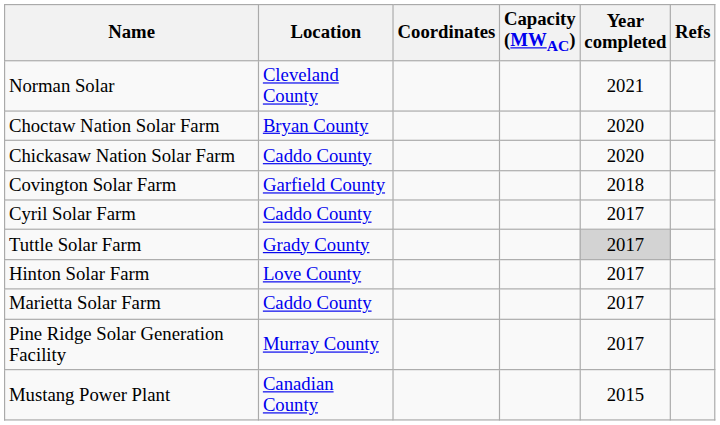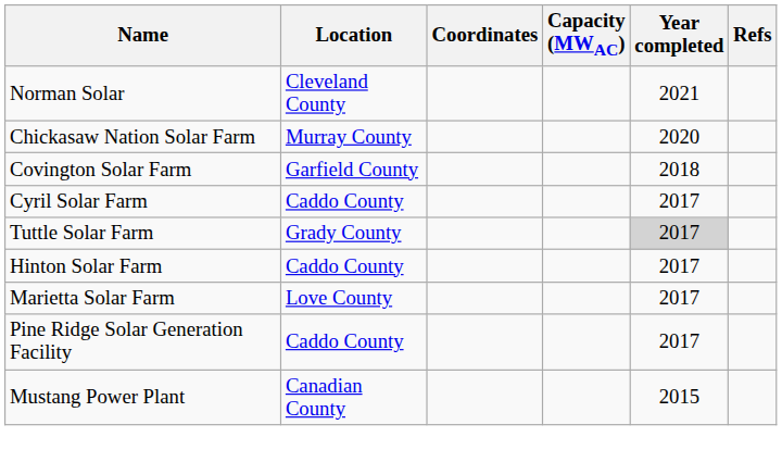- row: Choctaw Nation Solar Farm | Bryan County | 2020
Chickasaw Nation Solar Farm | Location: Caddo County -> Murray County
Hinton Solar Farm | Location: Love County -> Caddo County
Marietta Solar Farm | Location: Caddo County -> Love County
Pine Ridge Solar Generation Facility | Location: Murray County -> Caddo County
